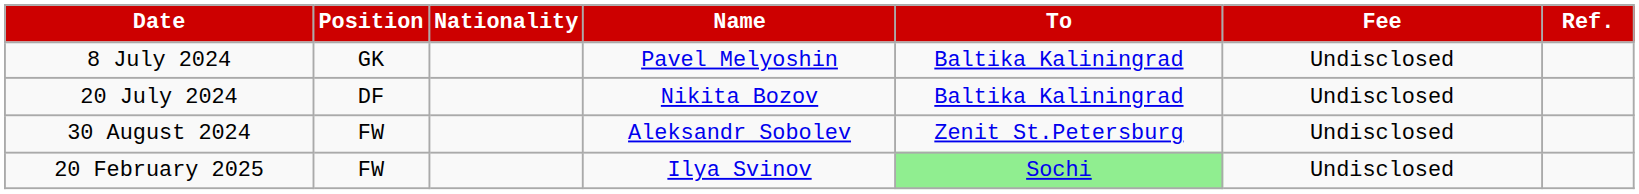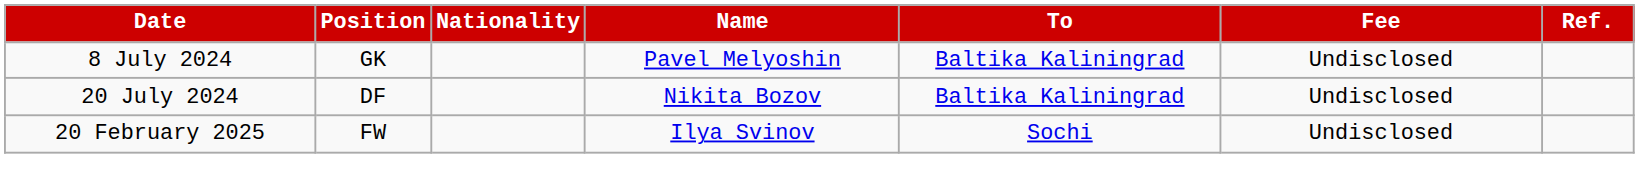- row: 30 August 2024 | FW | Aleksandr Sobolev | Zenit St.Petersburg | Undisclosed
20 February 2025 | To: lightgreen background -> no background
